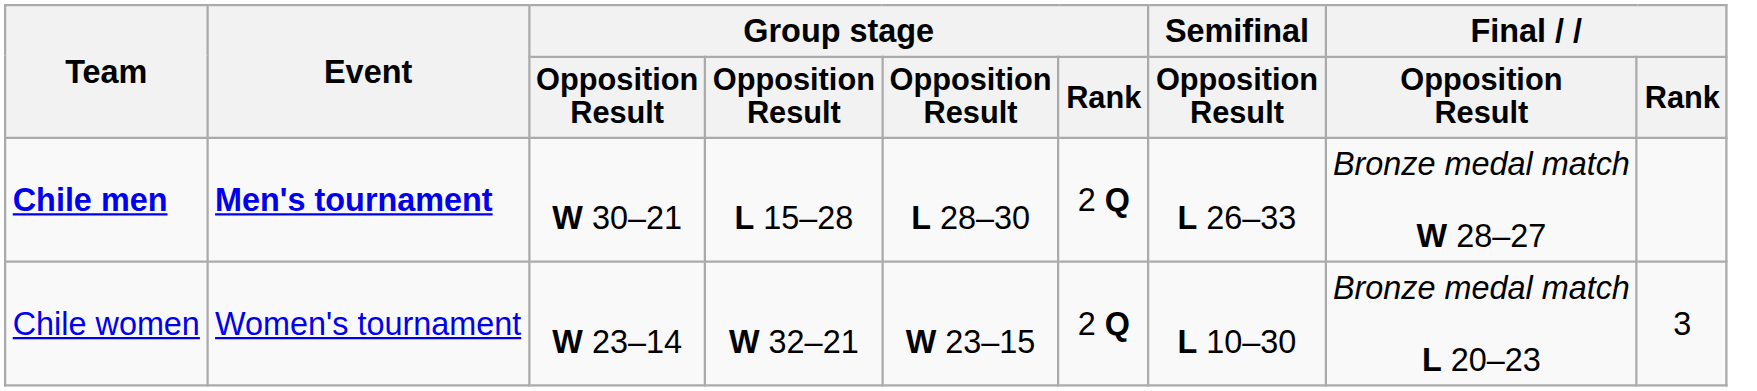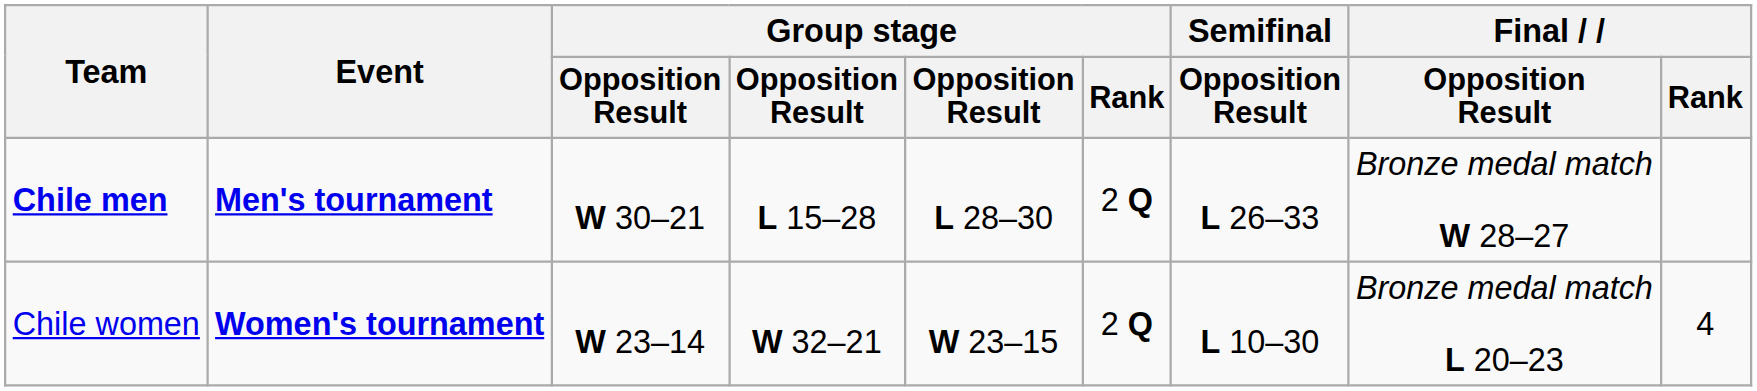Chile women | Event: normal -> bold
Chile women | Final / Rank: 3 -> 4
